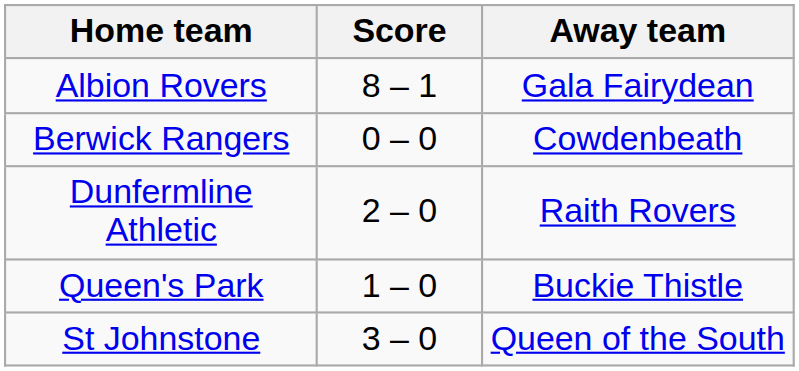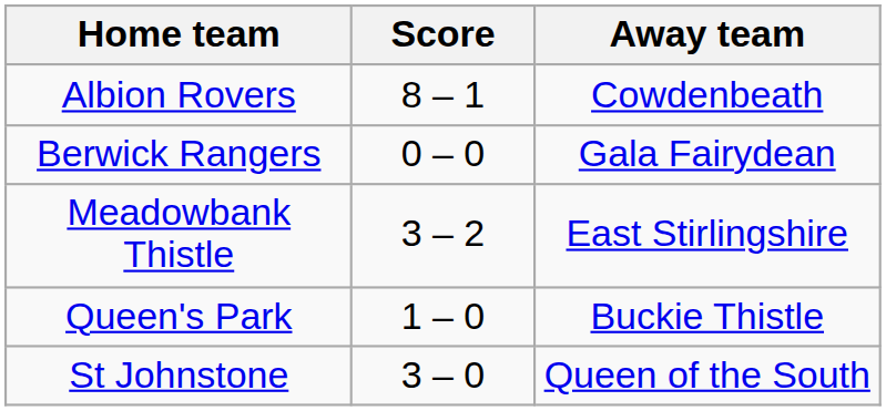Albion Rovers | Away team: Gala Fairydean -> Cowdenbeath
Berwick Rangers | Away team: Cowdenbeath -> Gala Fairydean
- row: Dunfermline Athletic | 2 – 0 | Raith Rovers
+ row: Meadowbank Thistle | 3 – 2 | East Stirlingshire
